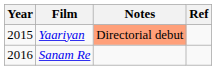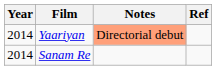Yaariyan | Year: 2015 -> 2014
Sanam Re | Year: 2016 -> 2014
